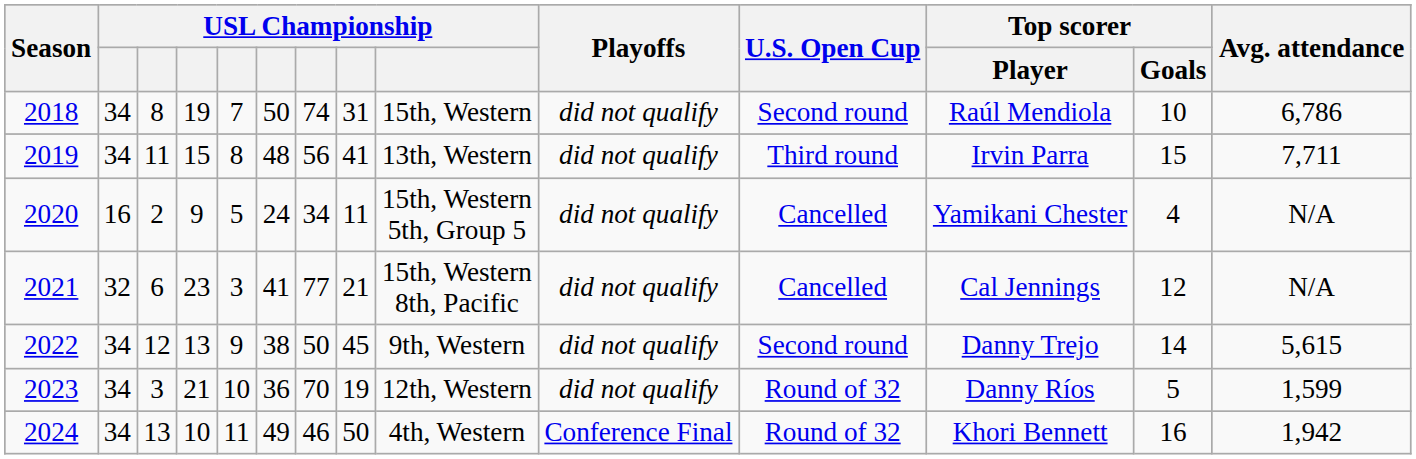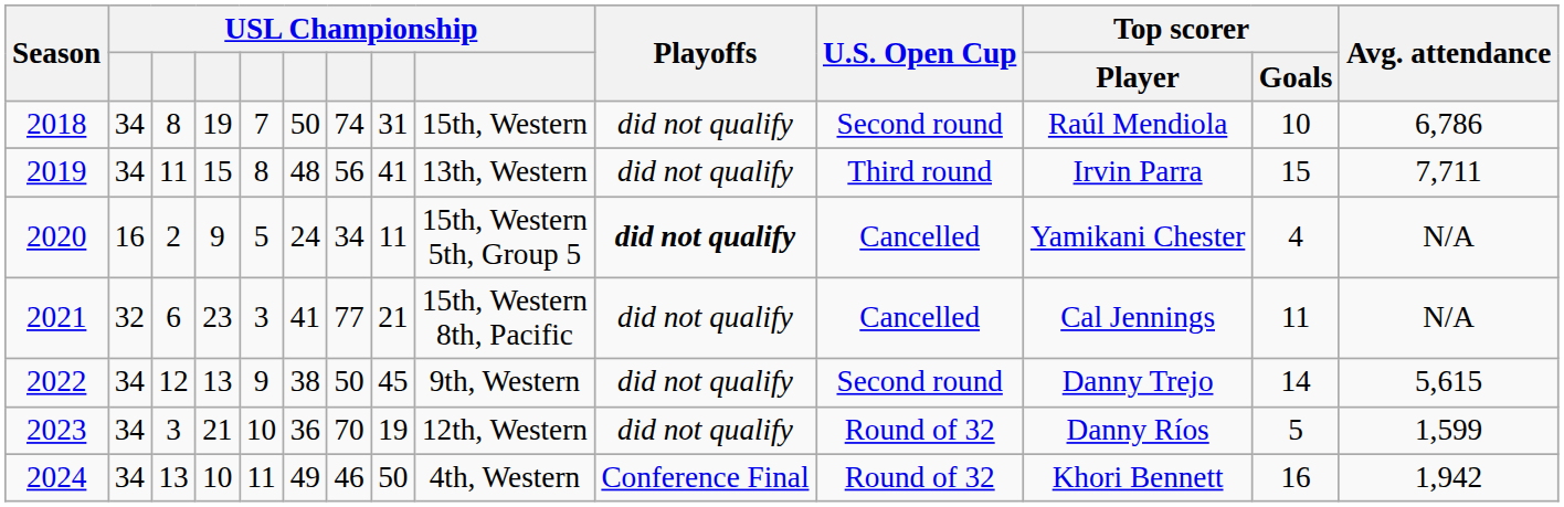2020 | Playoffs: normal -> bold
2021 | Top scorer / Goals: 12 -> 11
